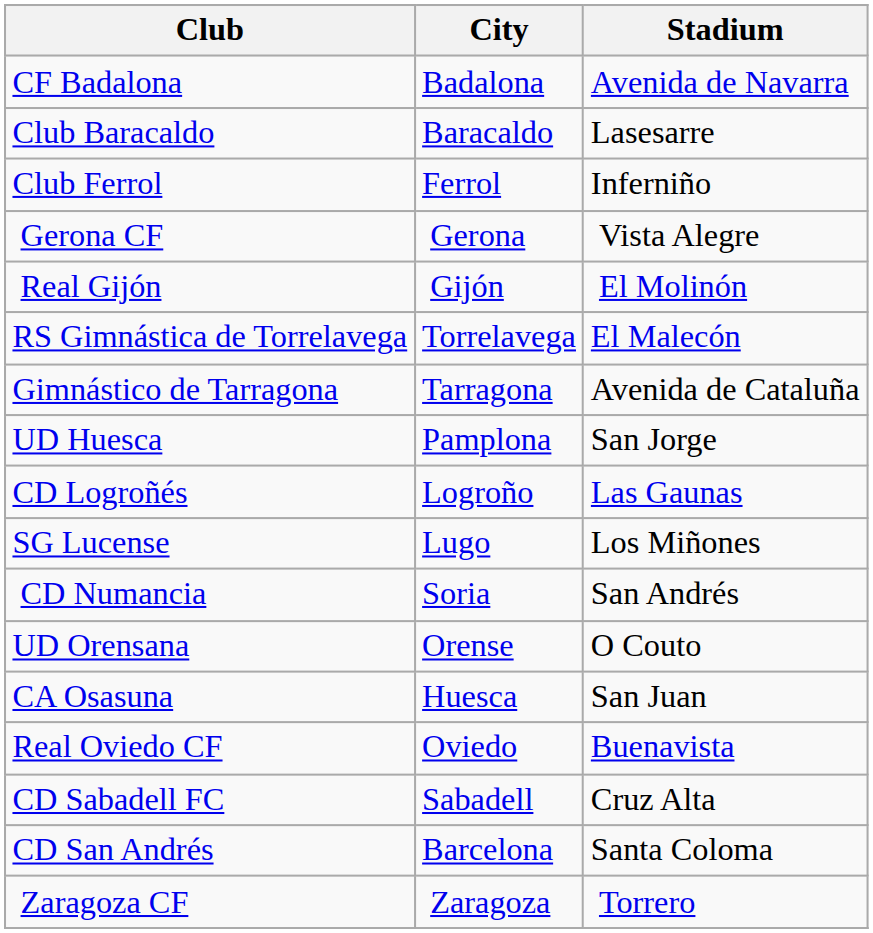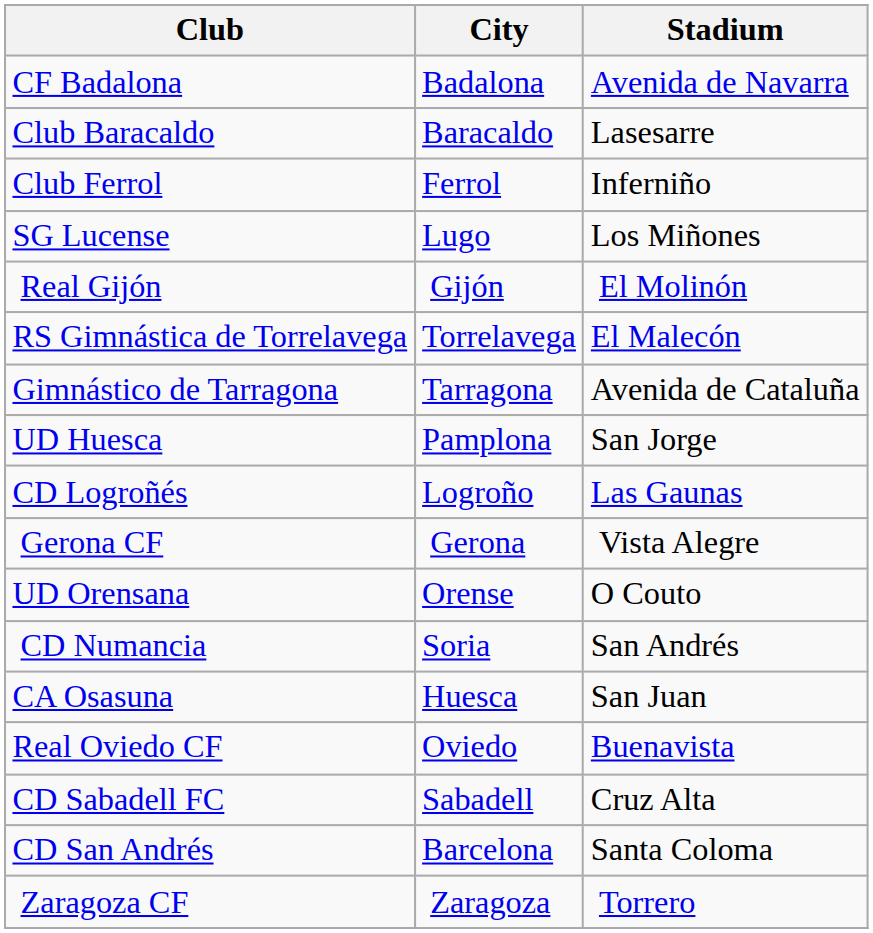rows swapped: Gerona CF <-> SG Lucense
rows swapped: CD Numancia <-> UD Orensana
